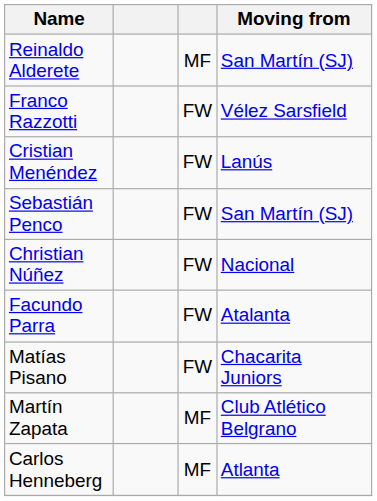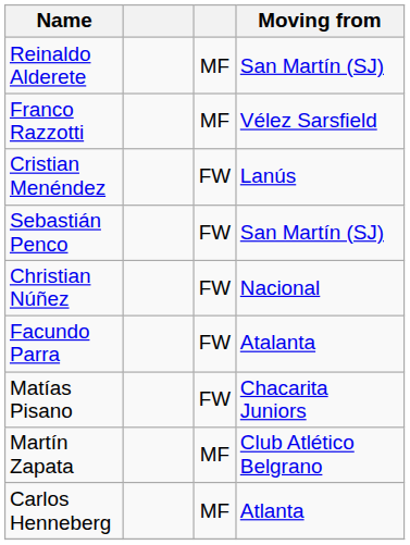Franco Razzotti | column 3: FW -> MF
